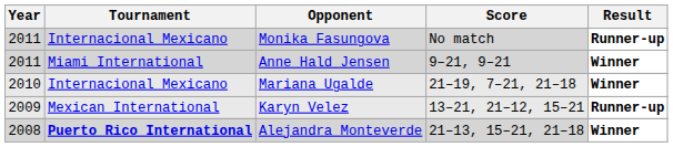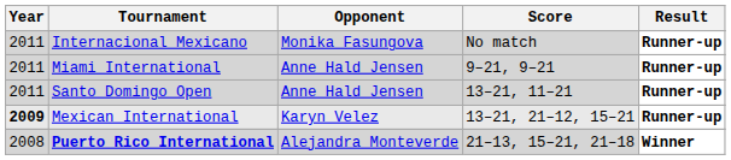9–21, 9–21 | Result: Winner -> Runner-up
+ row: 2011 | Santo Domingo Open | Anne Hald Jensen | 13–21, 11–21 | Runner-up
- row: 2010 | Internacional Mexicano | Mariana Ugalde | 21–19, 7–21, 21–18 | Winner
13–21, 21–12, 15–21 | Year: normal -> bold
